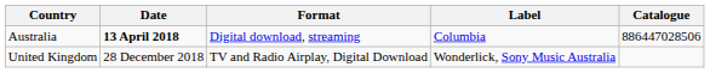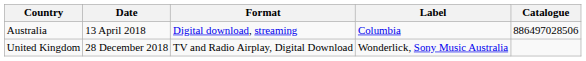Australia | Date: bold -> normal
Australia | Catalogue: 886447028506 -> 886497028506
